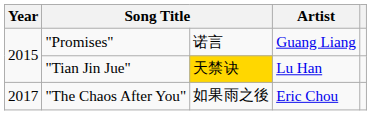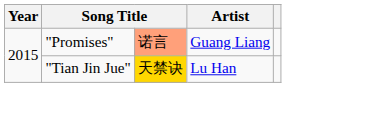"Promises" | column 3: no background -> lightsalmon background
- row: 2017 | "The Chaos After You" | 如果雨之後 | Eric Chou
